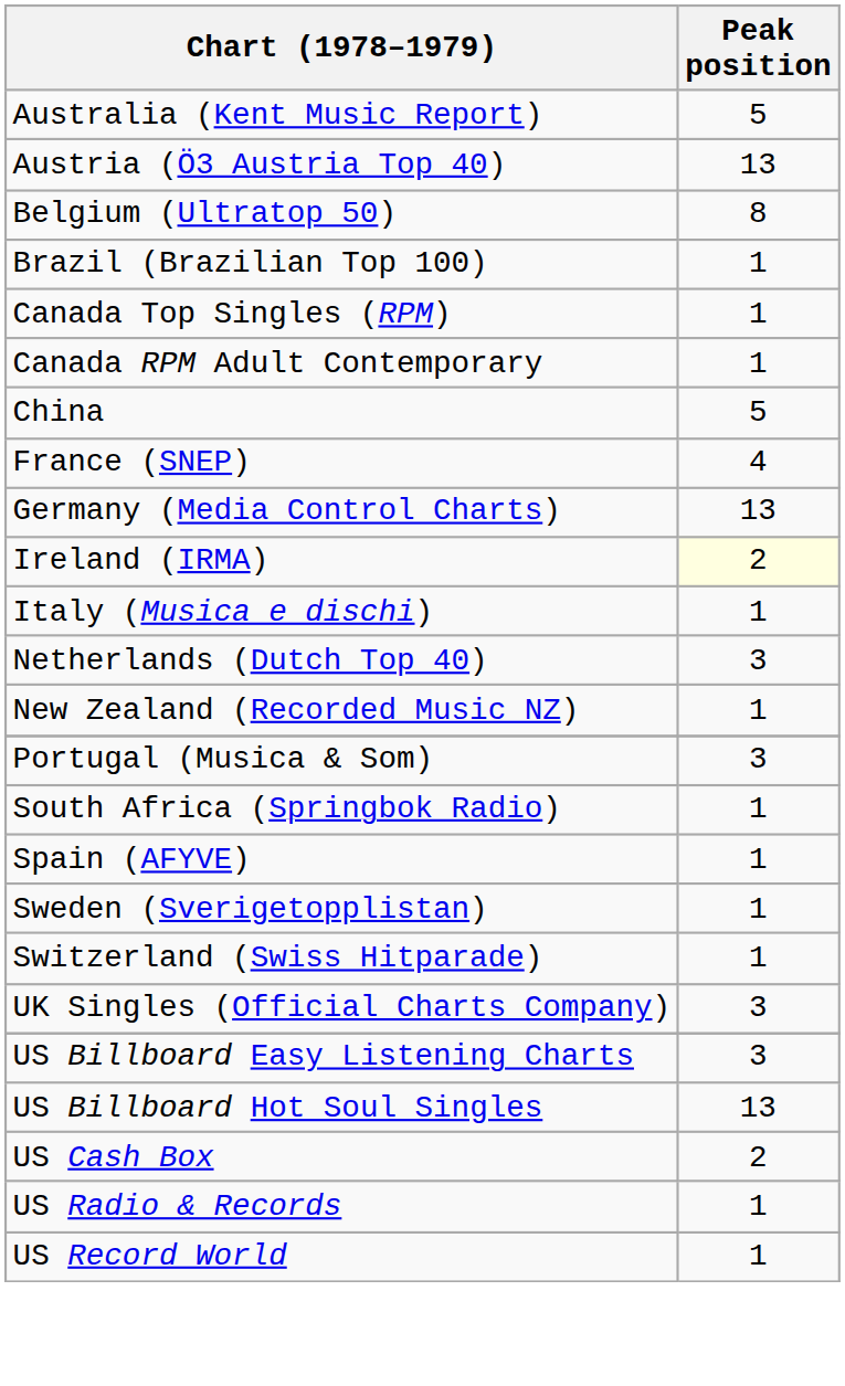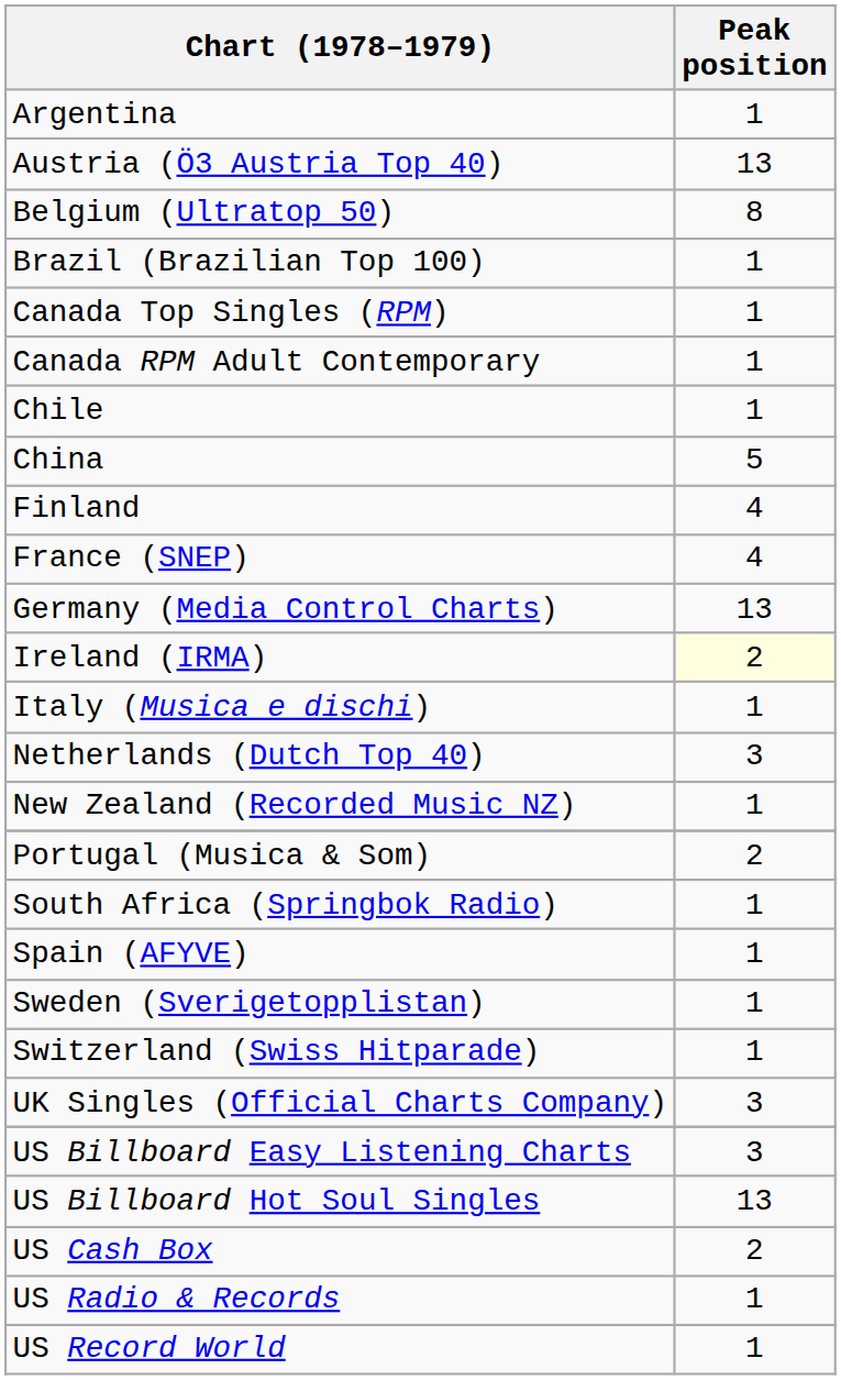+ row: Argentina | 1
- row: Australia (Kent Music Report) | 5
+ row: Chile | 1
+ row: Finland | 4
Portugal (Musica & Som) | Peak position: 3 -> 2
